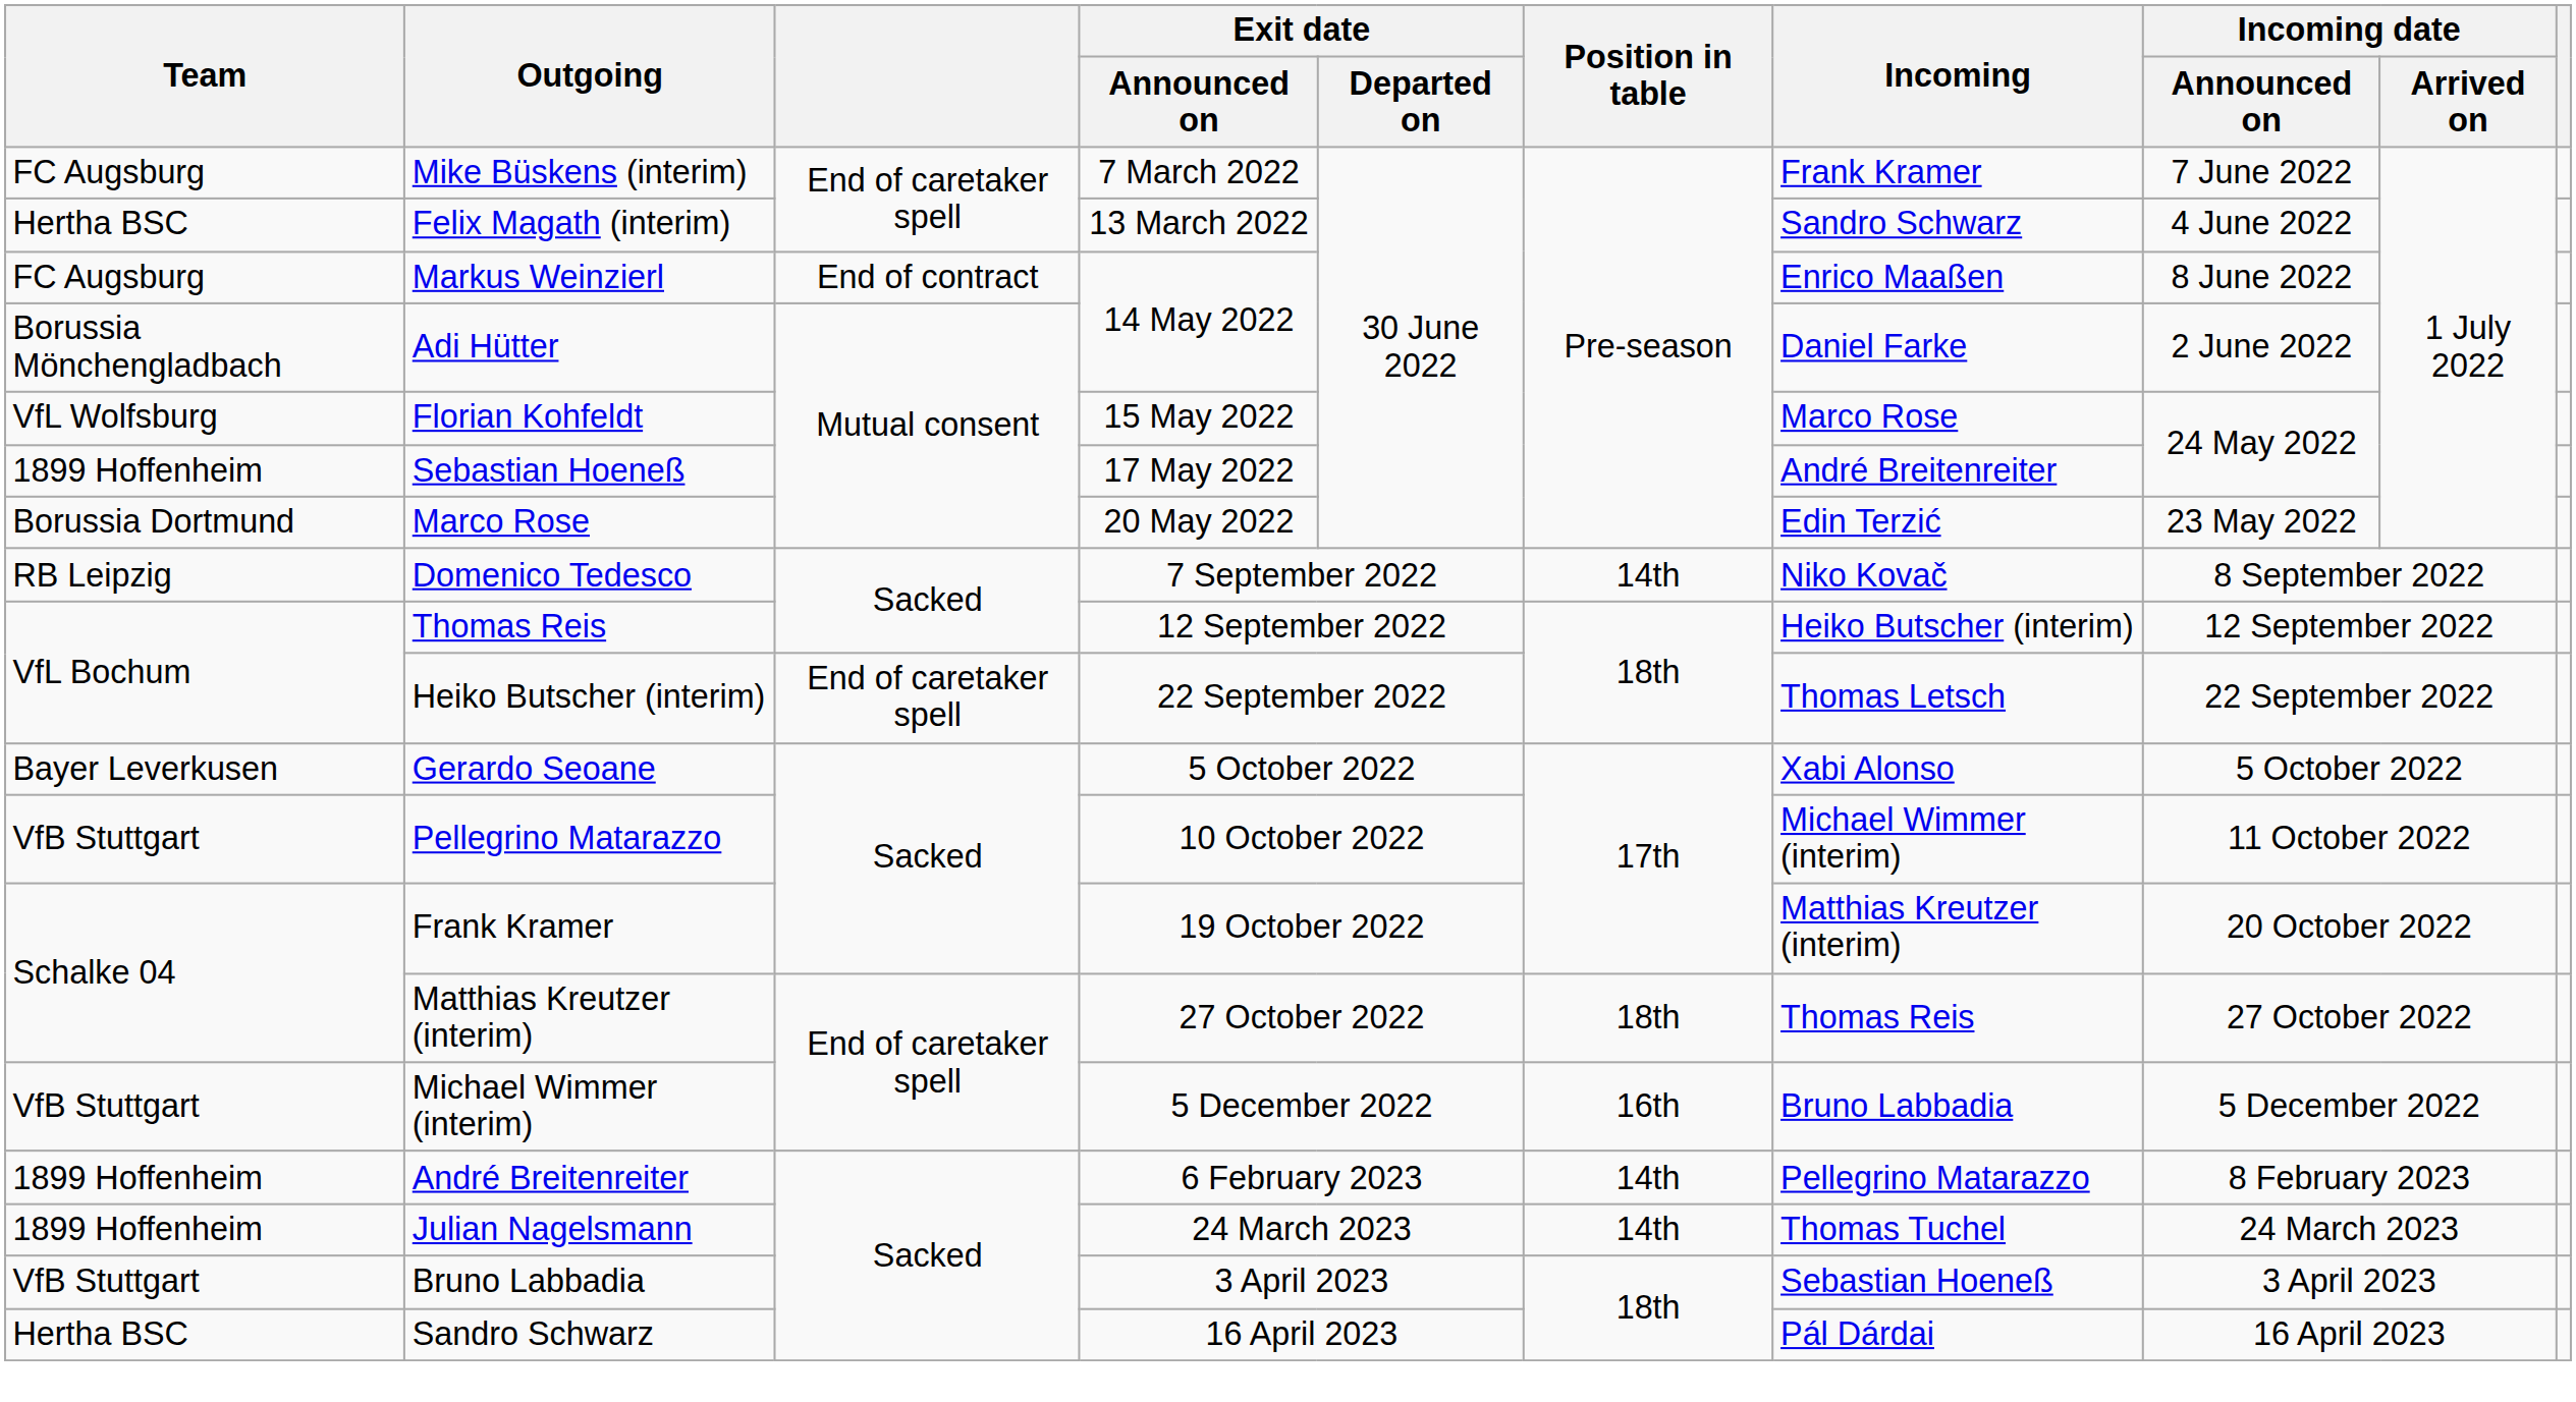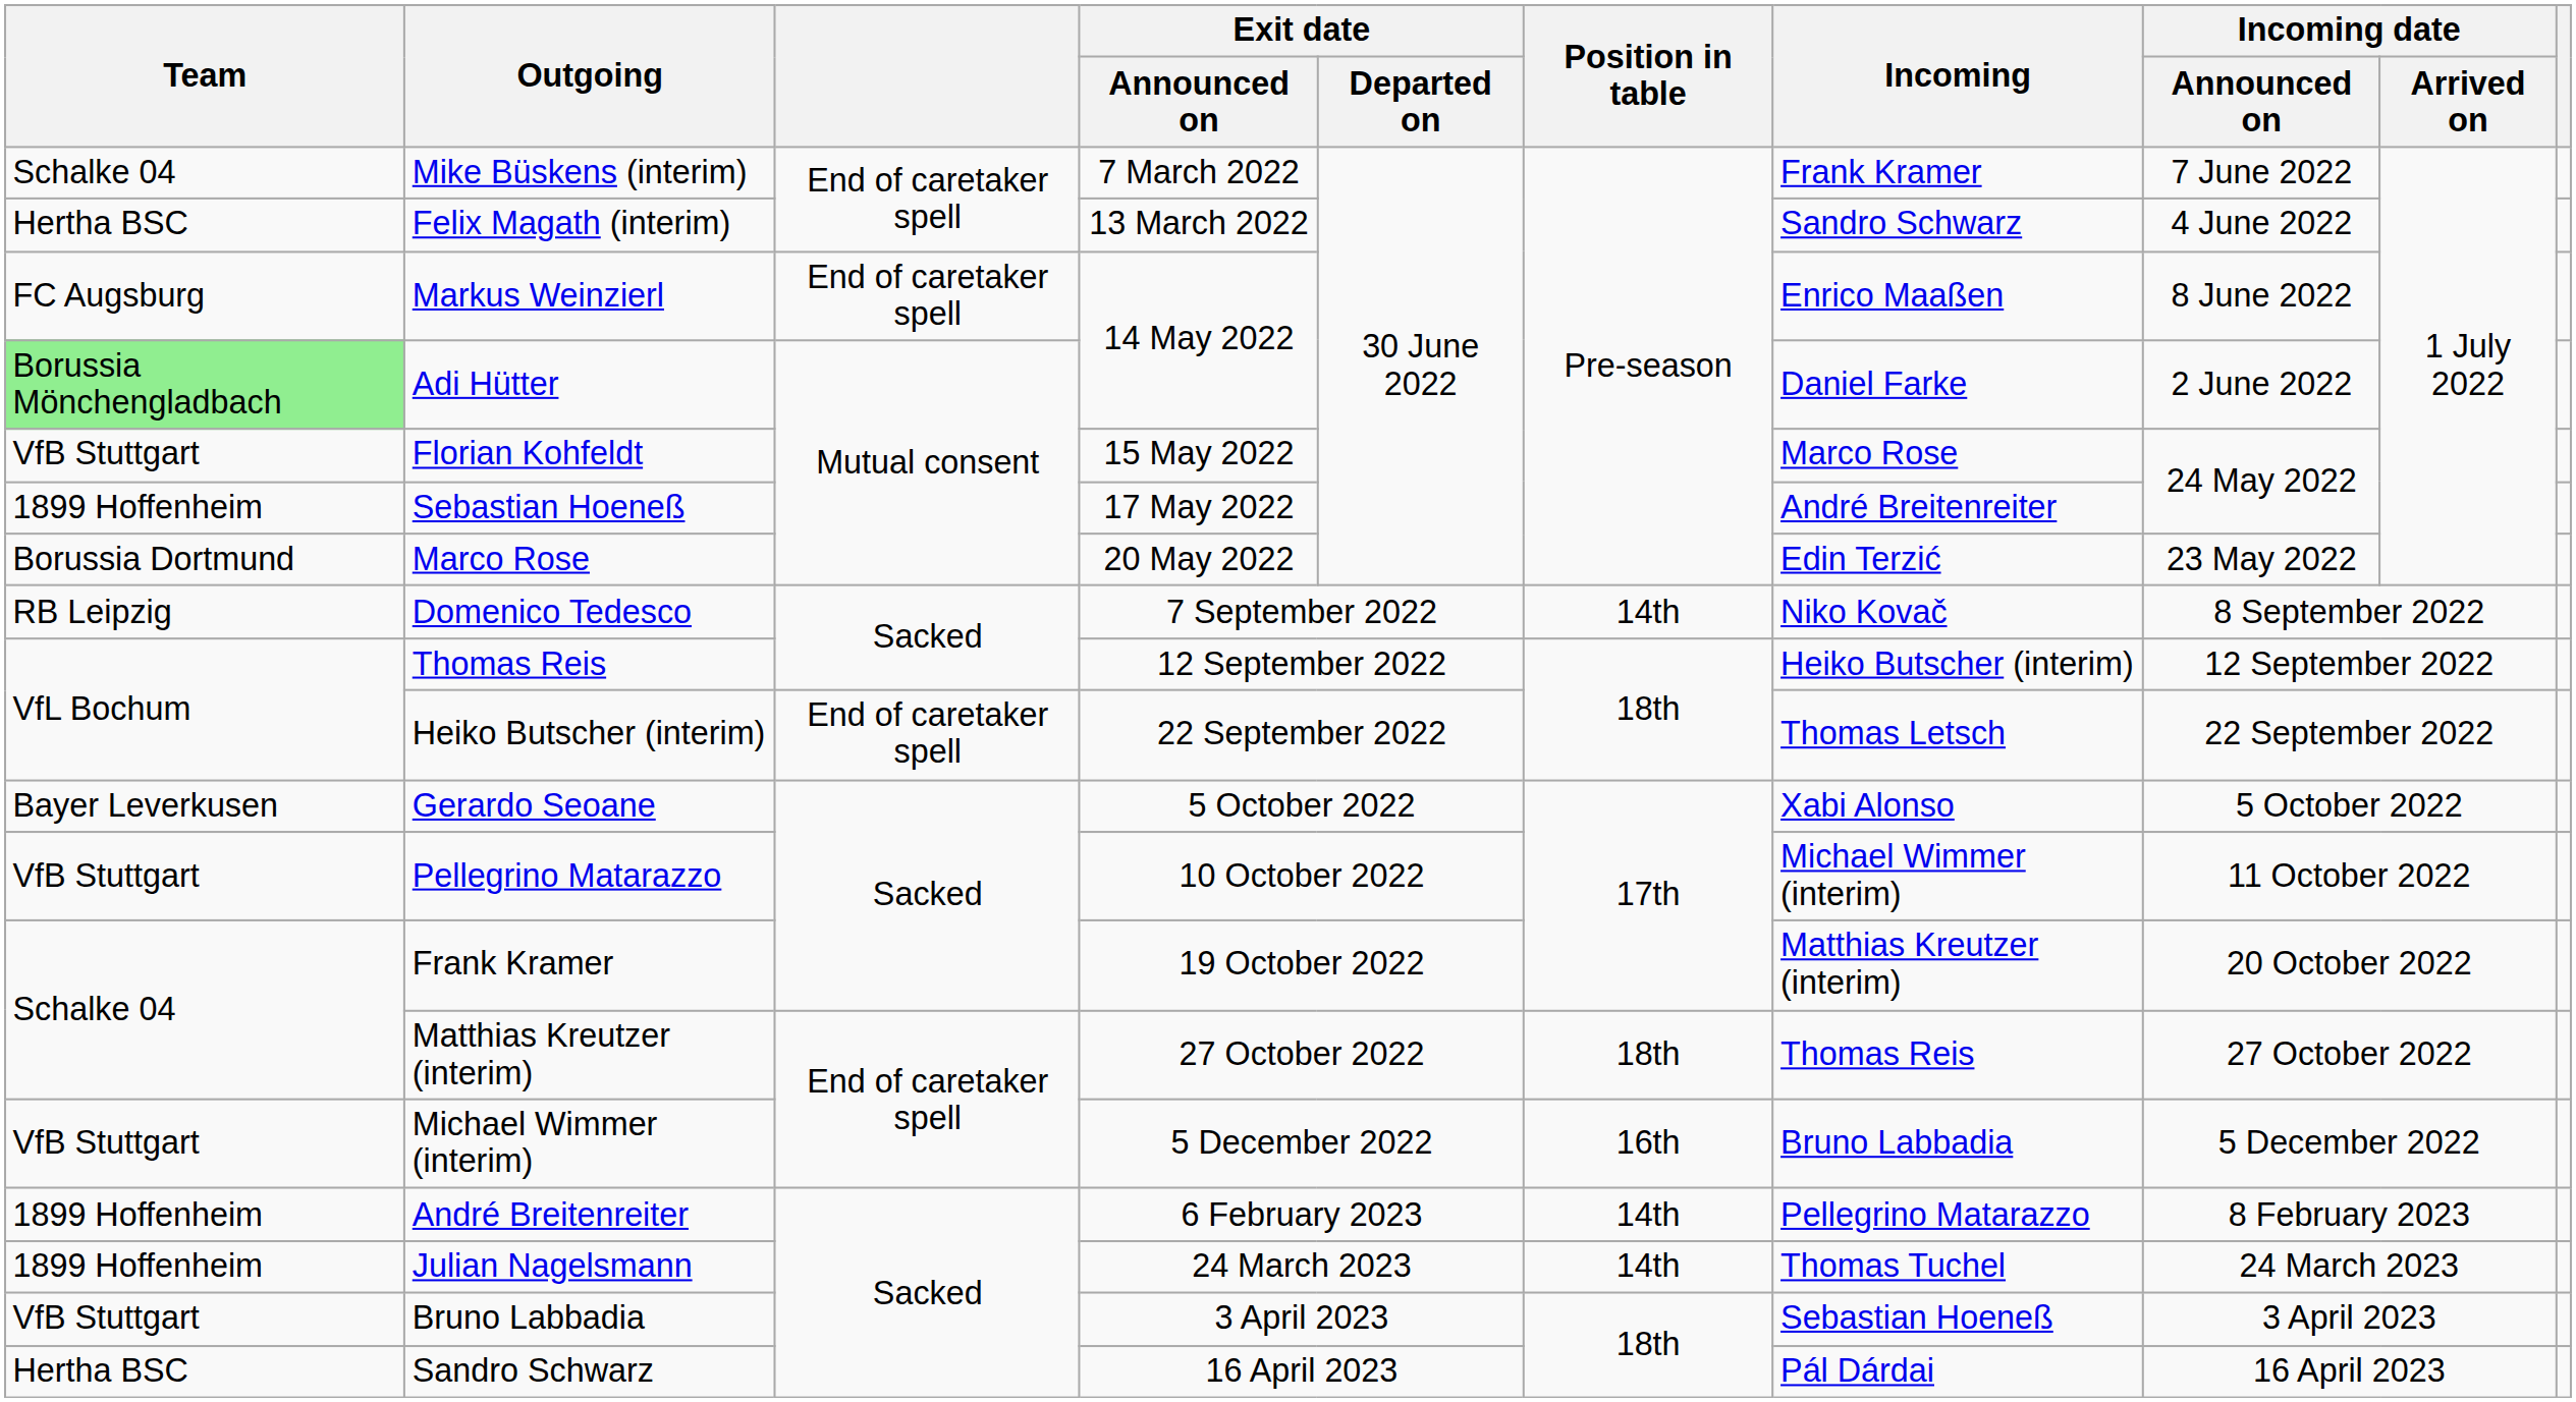Mike Büskens (interim) | Team: FC Augsburg -> Schalke 04
Markus Weinzierl | column 3: End of contract -> End of caretaker spell
Adi Hütter | Team: no background -> lightgreen background
Florian Kohfeldt | Team: VfL Wolfsburg -> VfB Stuttgart
